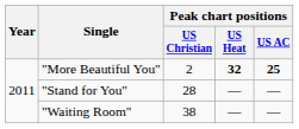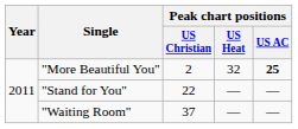"More Beautiful You" | Peak chart positions / US Heat: bold -> normal
"Stand for You" | Peak chart positions / US Christian: 28 -> 22
"Waiting Room" | Peak chart positions / US Christian: 38 -> 37
